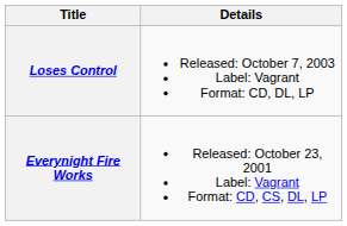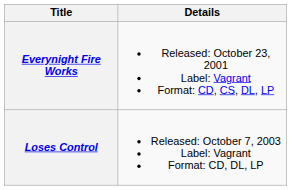rows swapped: Everynight Fire Works <-> Loses Control
